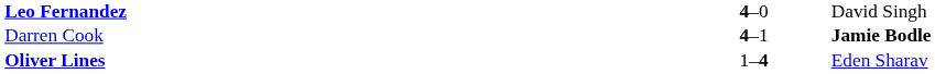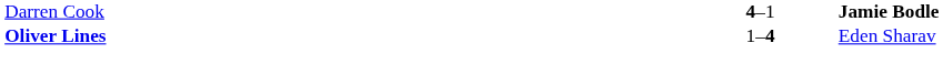- row: Leo Fernandez | 4–0 | David Singh
